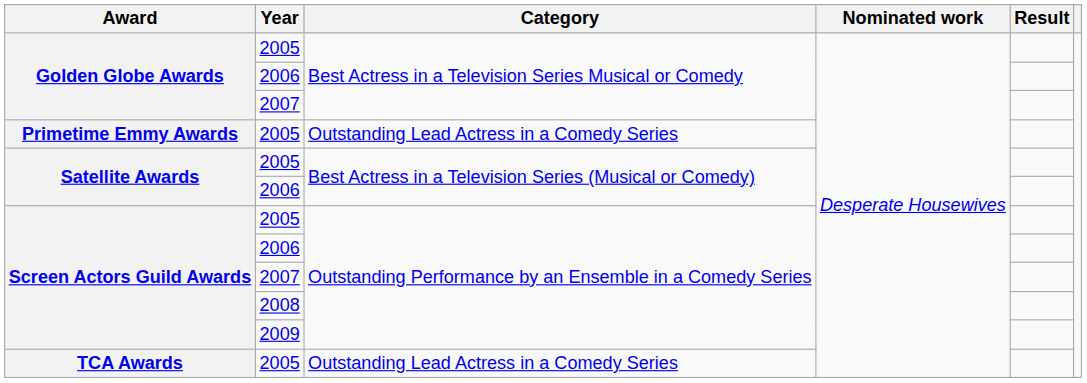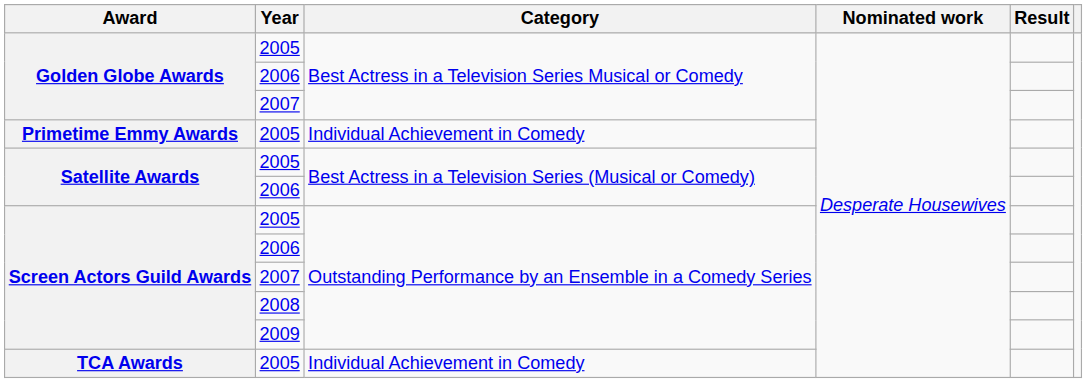Primetime Emmy Awards | Category: Outstanding Lead Actress in a Comedy Series -> Individual Achievement in Comedy
TCA Awards | Category: Outstanding Lead Actress in a Comedy Series -> Individual Achievement in Comedy
